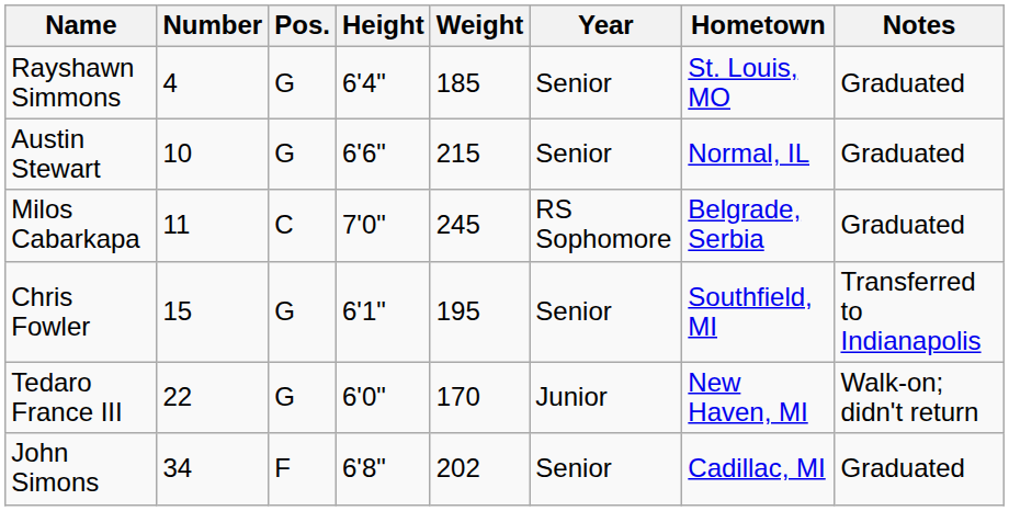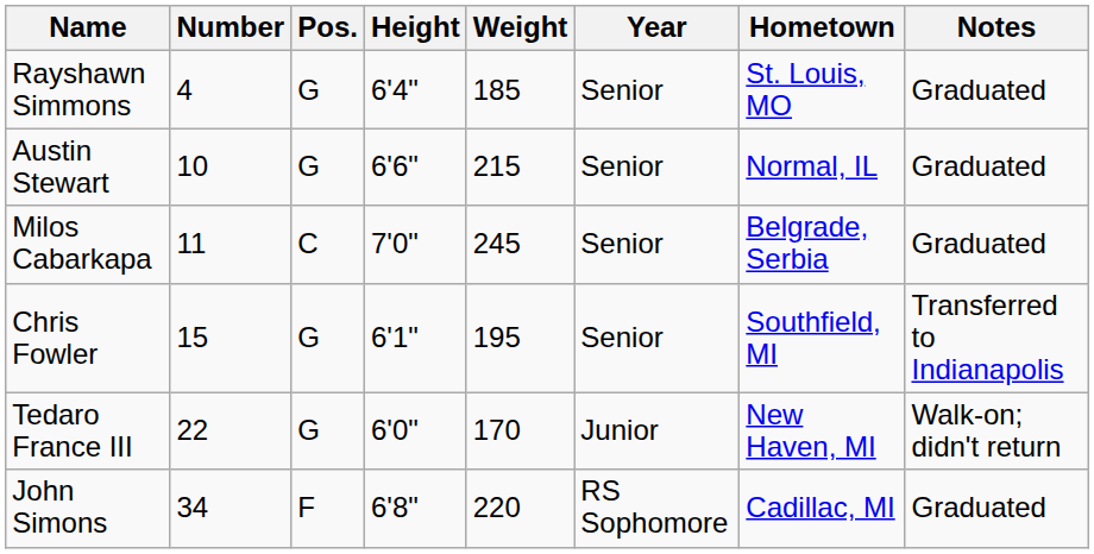Milos Cabarkapa | Year: RS Sophomore -> Senior
John Simons | Weight: 202 -> 220
John Simons | Year: Senior -> RS Sophomore
